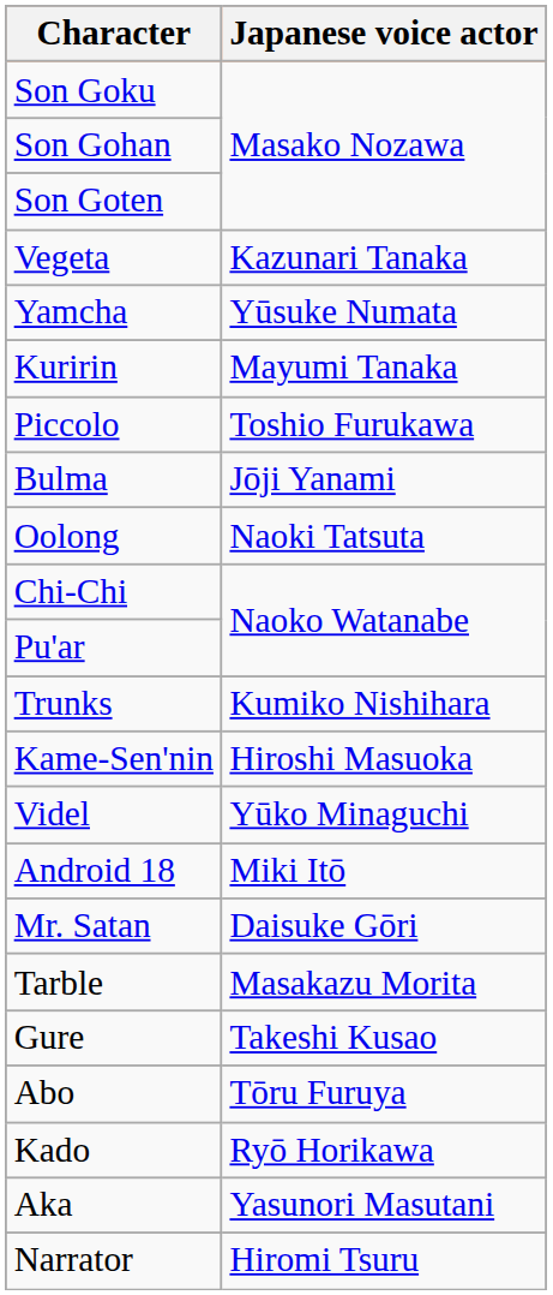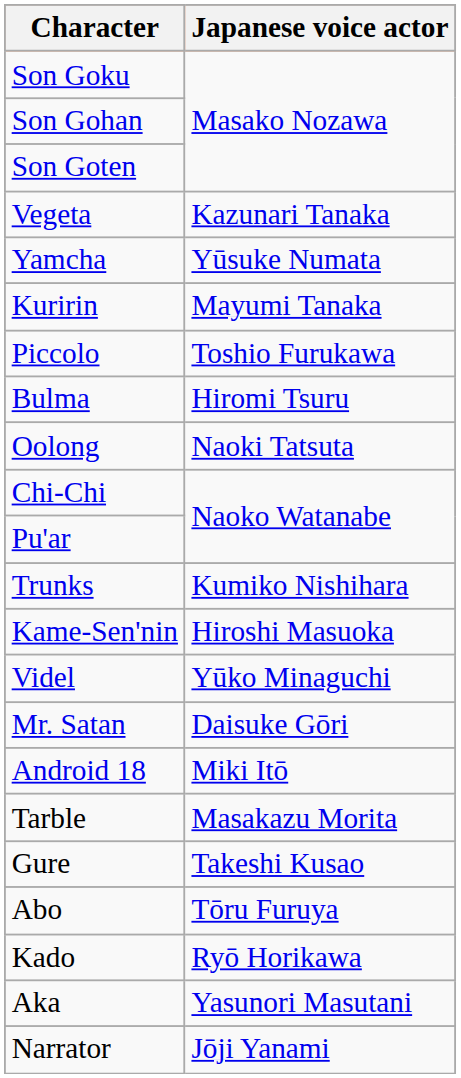Bulma | Japanese voice actor: Jōji Yanami -> Hiromi Tsuru
rows swapped: Mr. Satan <-> Android 18
Narrator | Japanese voice actor: Hiromi Tsuru -> Jōji Yanami
